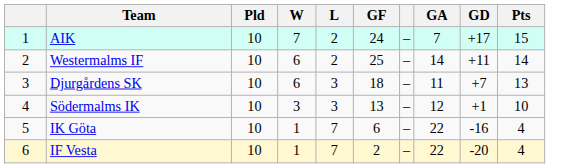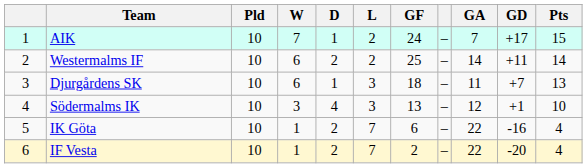+ column: D | 1 | 2 | 1 | 4 | 2 | 2
